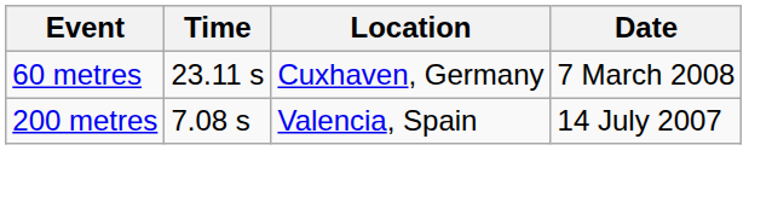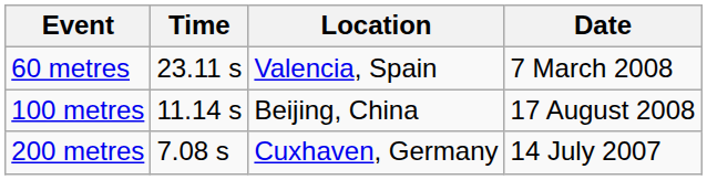60 metres | Location: Cuxhaven, Germany -> Valencia, Spain
+ row: 100 metres | 11.14 s | Beijing, China | 17 August 2008
200 metres | Location: Valencia, Spain -> Cuxhaven, Germany
